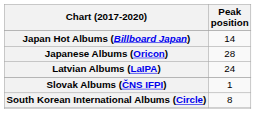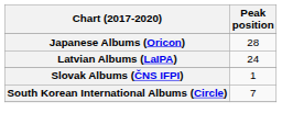- row: Japan Hot Albums (Billboard Japan) | 14
South Korean International Albums (Circle) | Peak position: 8 -> 7
